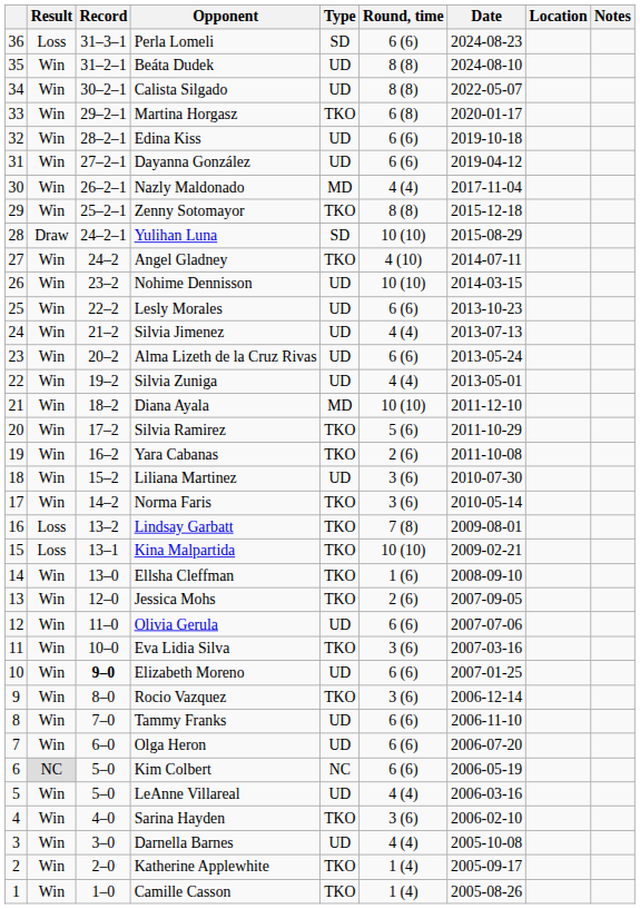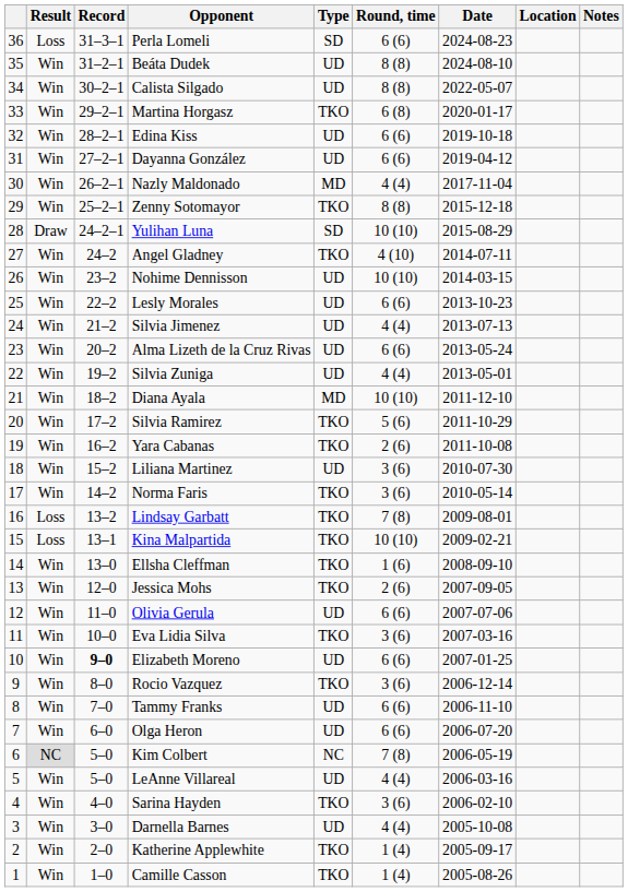Kim Colbert | Round, time: 6 (6) -> 7 (8)
